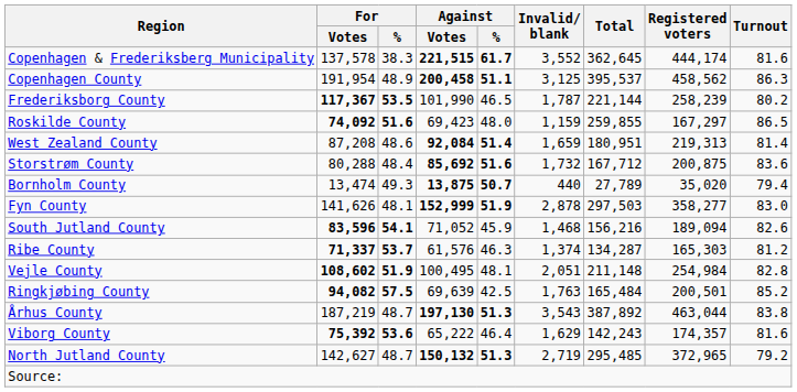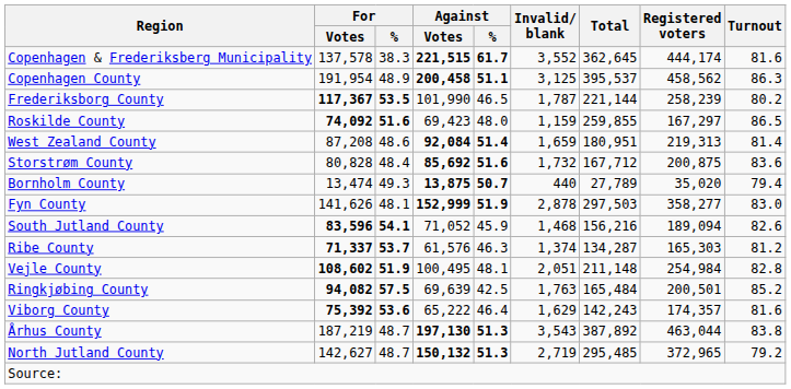Storstrøm County | For / Votes: 80,288 -> 80,828
rows swapped: Århus County <-> Viborg County
